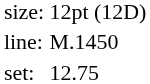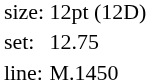rows swapped: set: <-> line:
